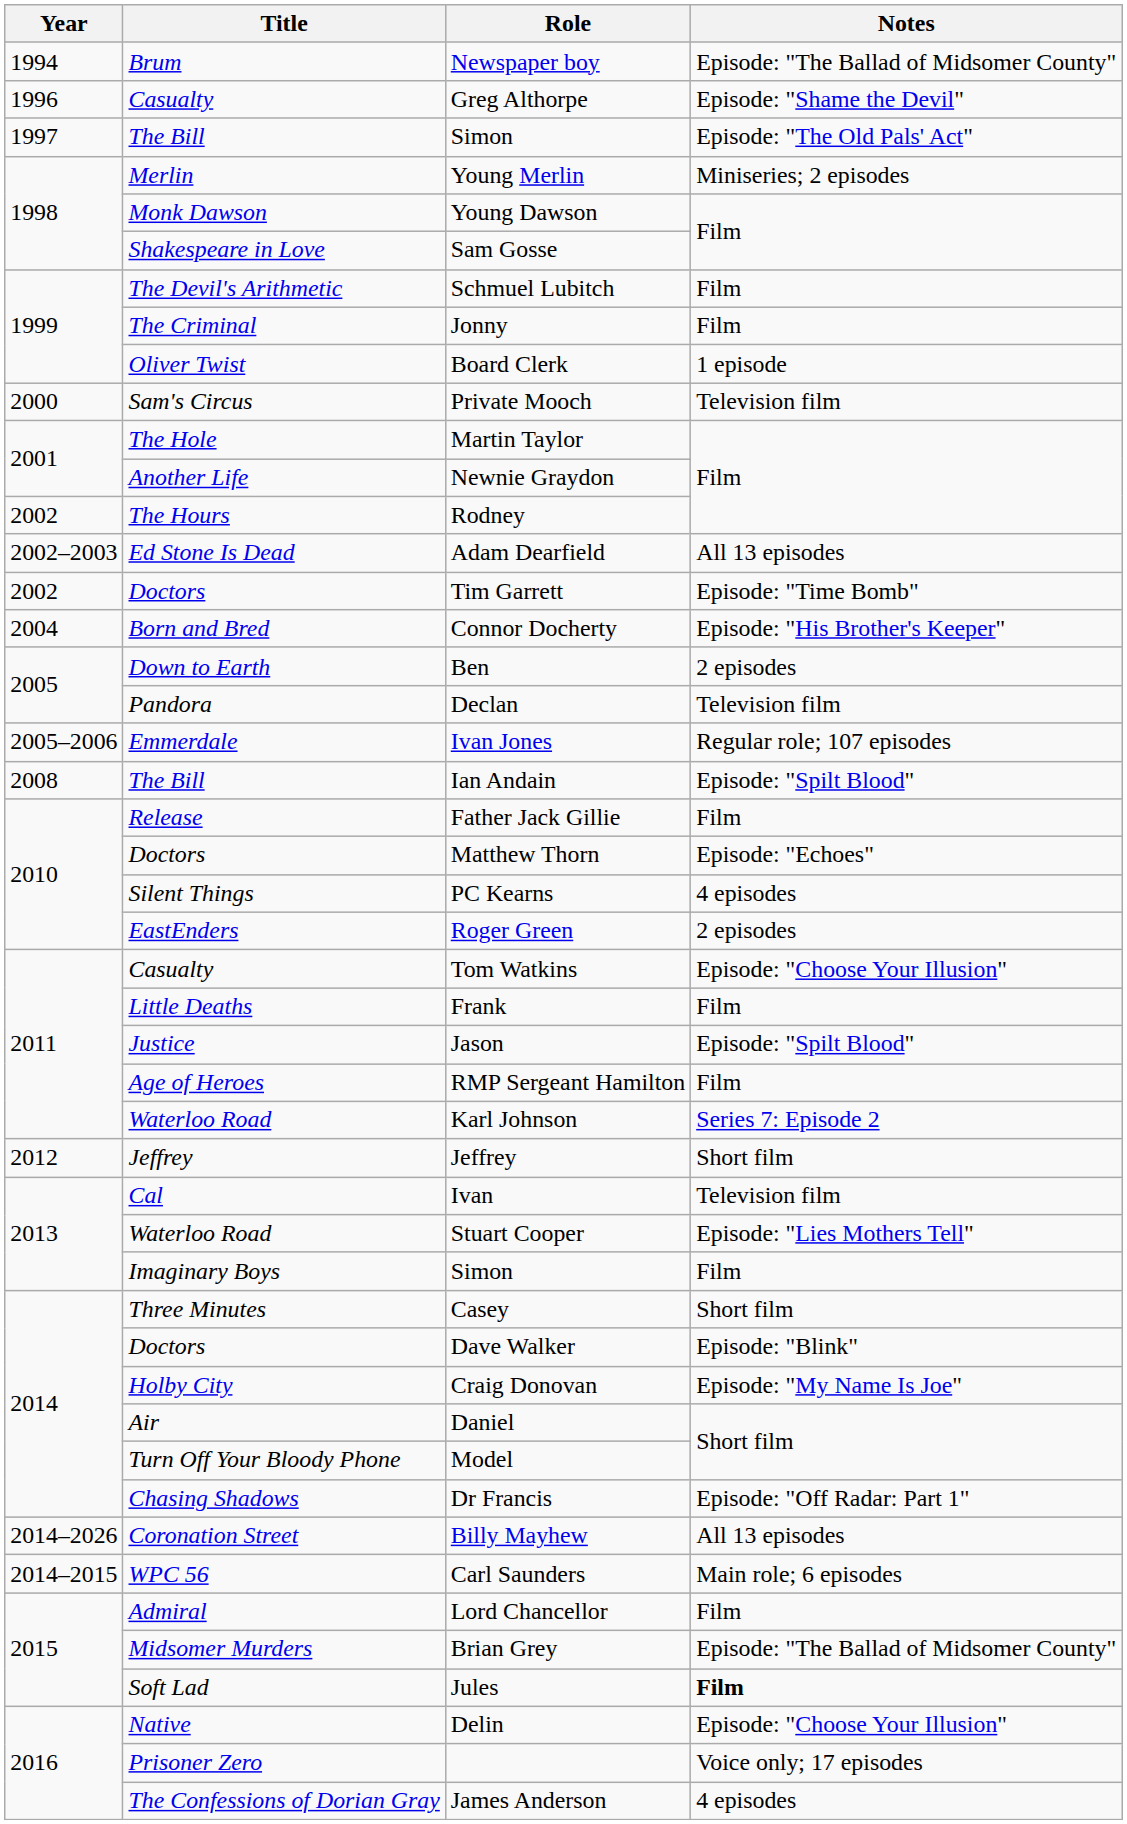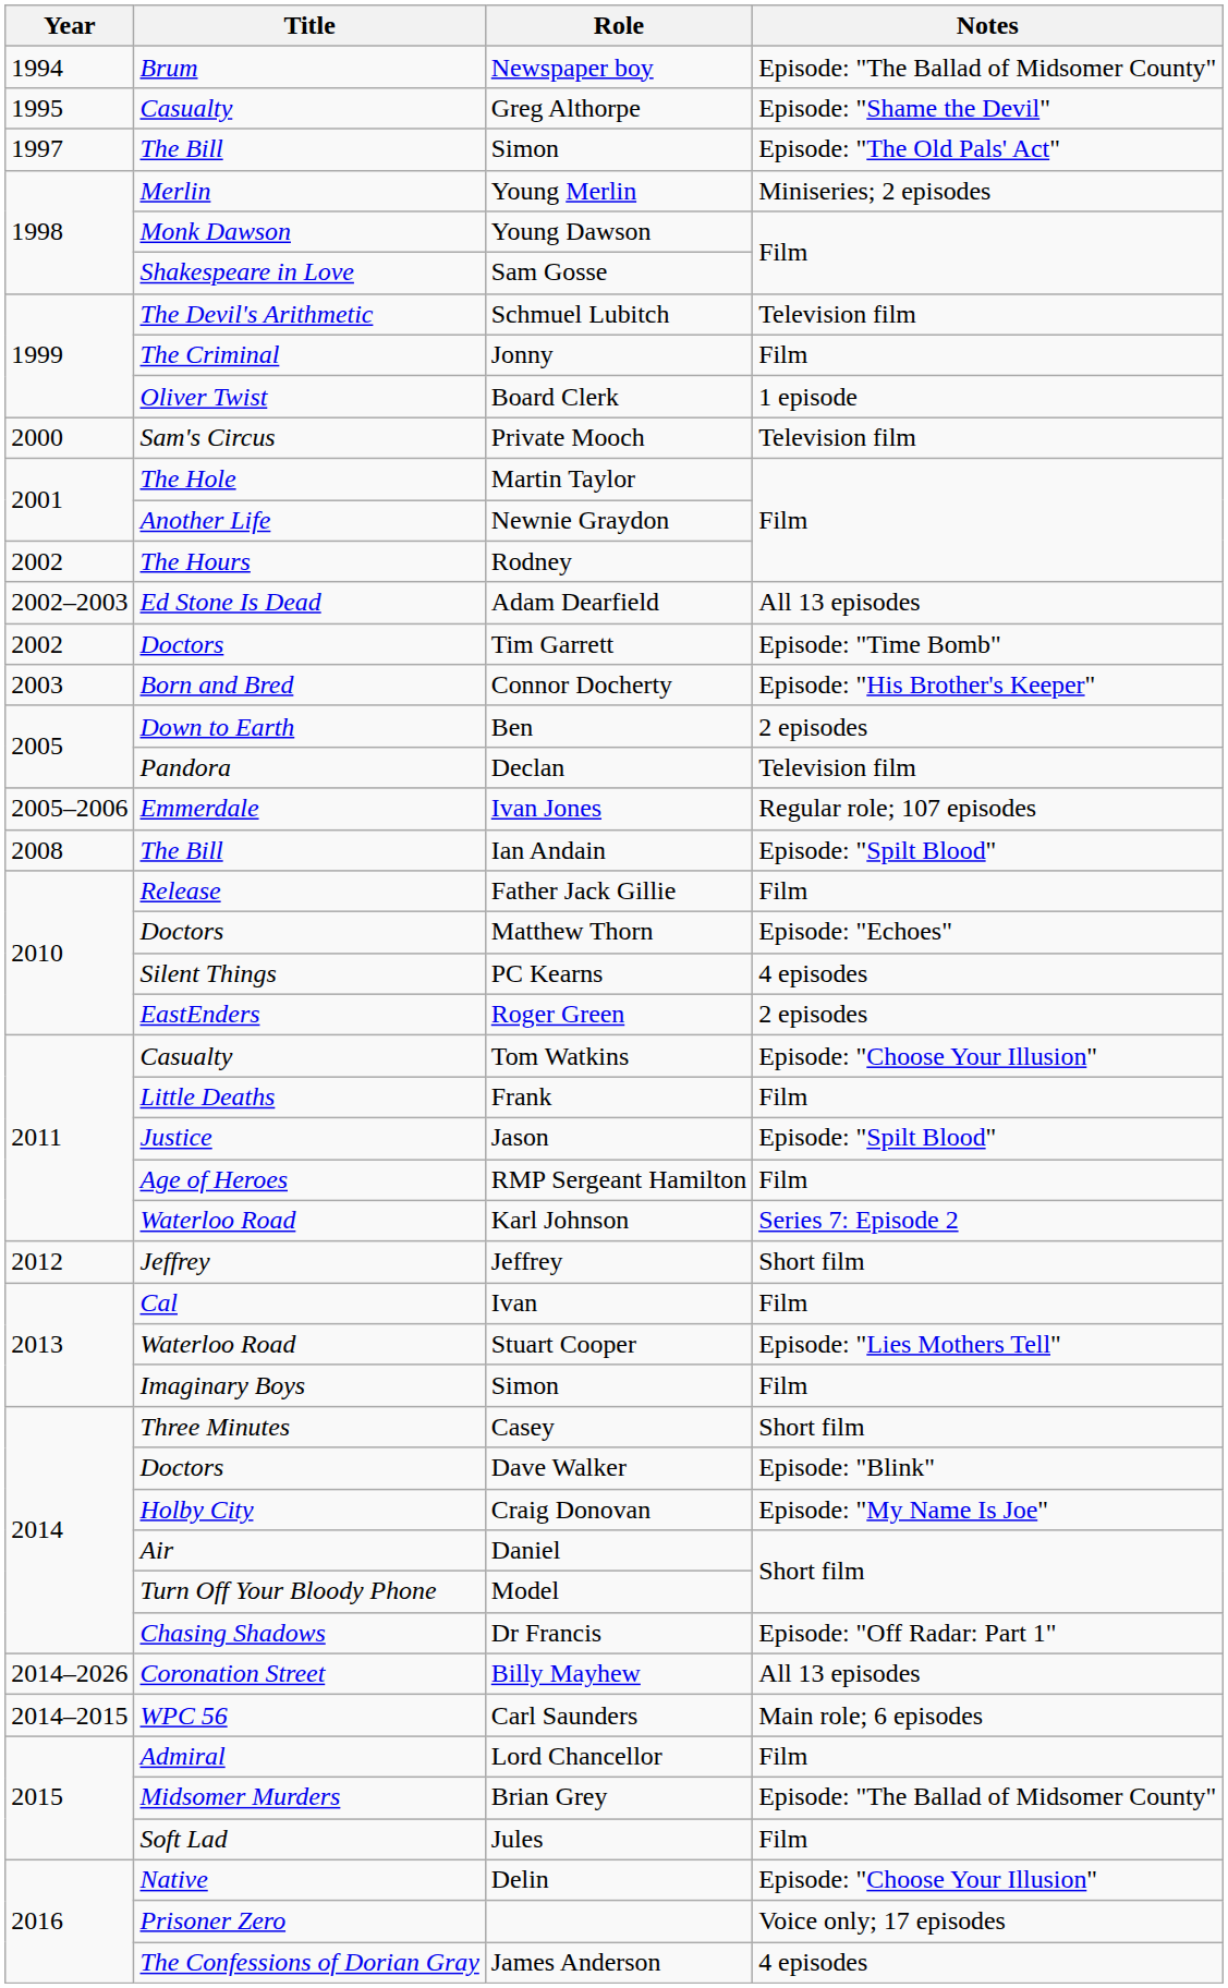Greg Althorpe | Year: 1996 -> 1995
Schmuel Lubitch | Notes: Film -> Television film
Connor Docherty | Year: 2004 -> 2003
Ivan | Notes: Television film -> Film
Jules | Notes: bold -> normal
